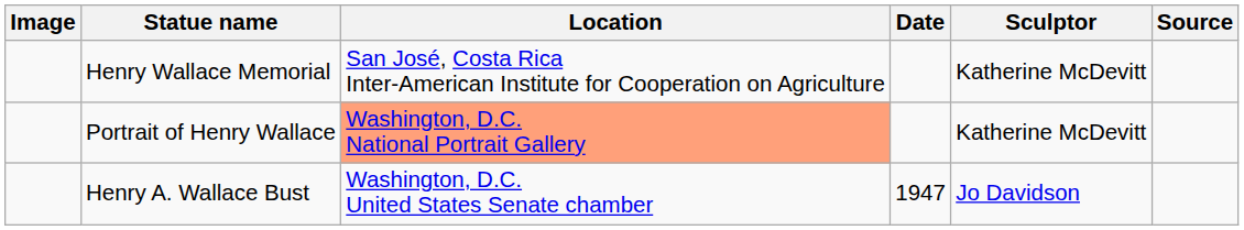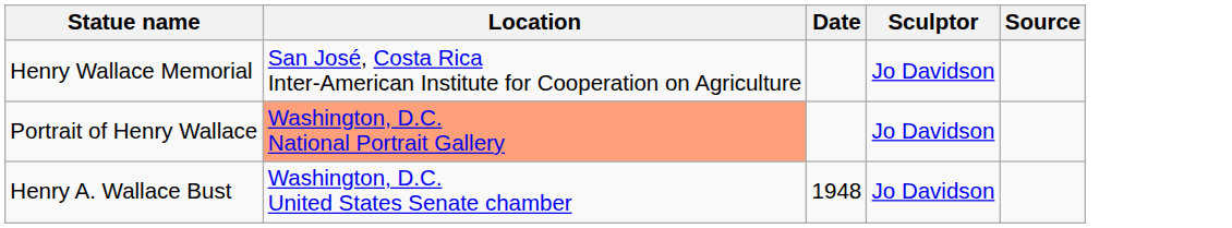- column: Image
Henry Wallace Memorial | Sculptor: Katherine McDevitt -> Jo Davidson
Portrait of Henry Wallace | Sculptor: Katherine McDevitt -> Jo Davidson
Henry A. Wallace Bust | Date: 1947 -> 1948
